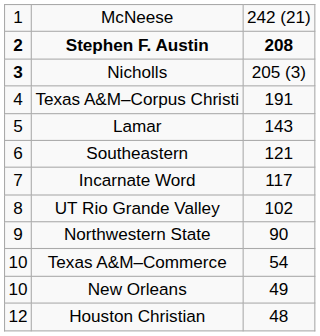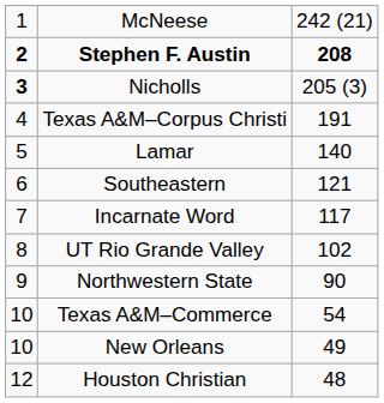Lamar | column 3: 143 -> 140
